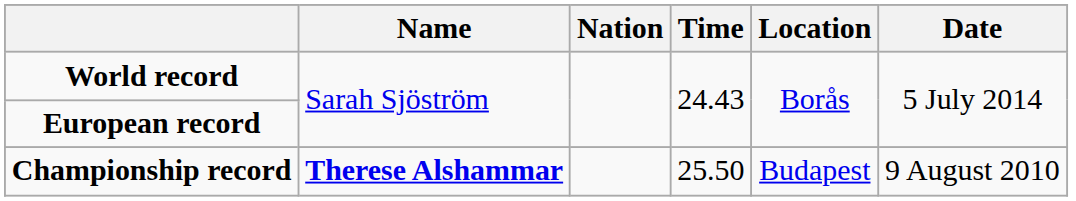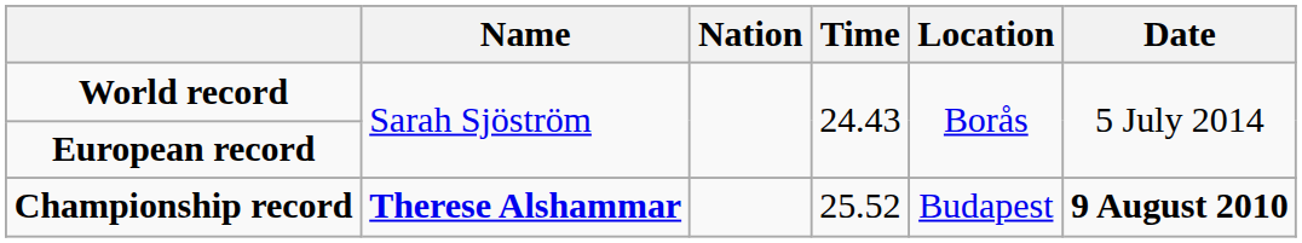Championship record | Time: 25.50 -> 25.52
Championship record | Date: normal -> bold
